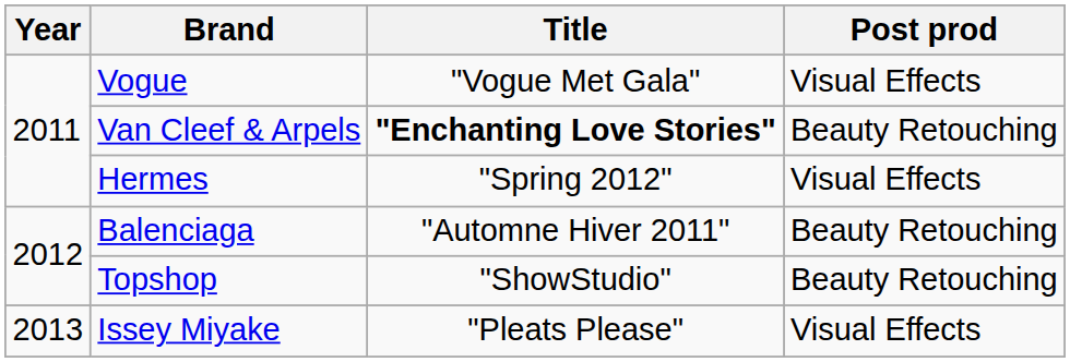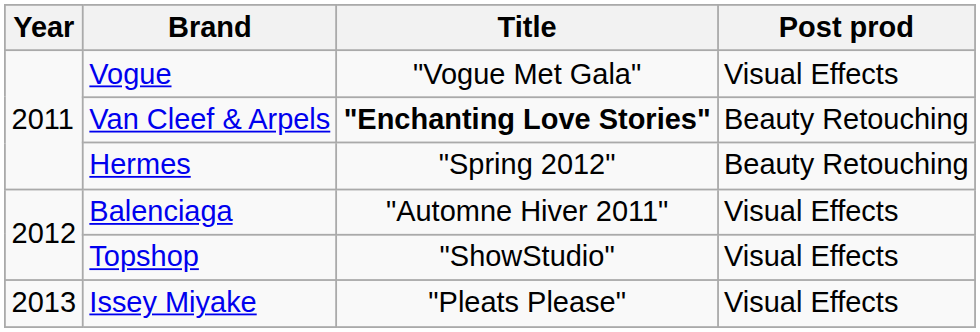Hermes | Post prod: Visual Effects -> Beauty Retouching
Balenciaga | Post prod: Beauty Retouching -> Visual Effects
Topshop | Post prod: Beauty Retouching -> Visual Effects
